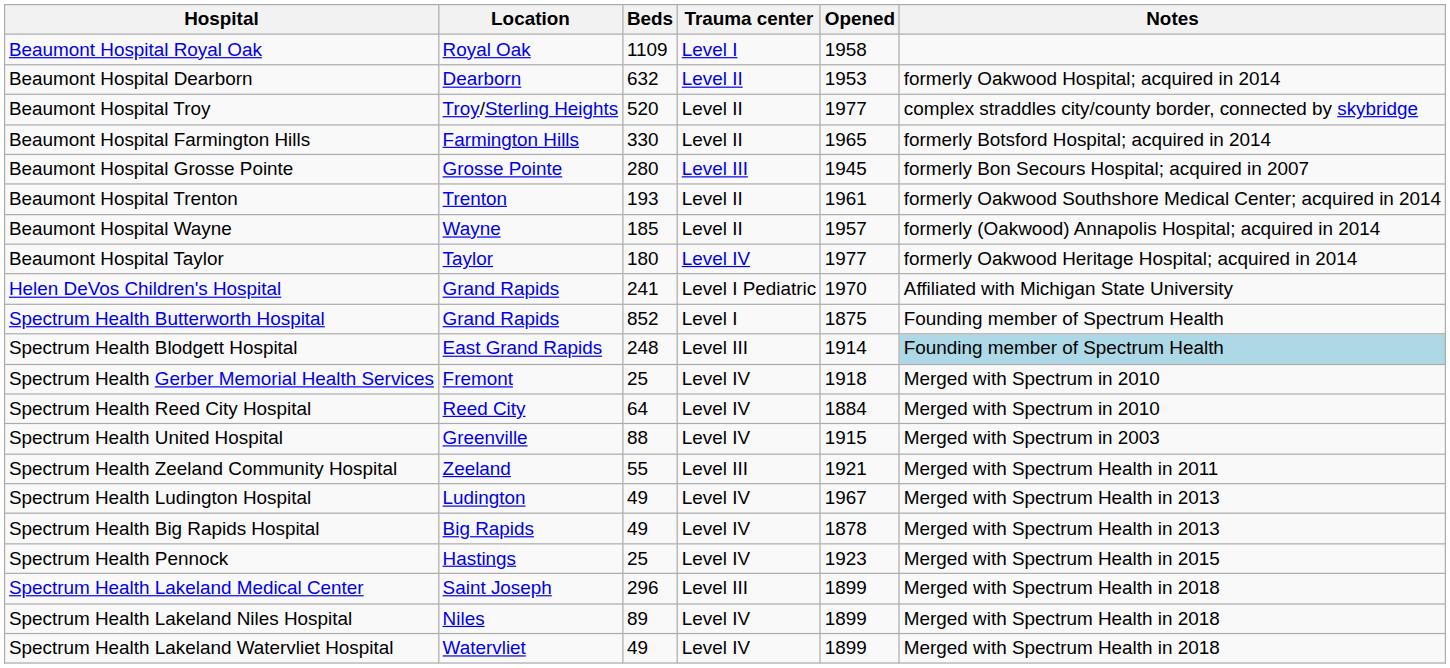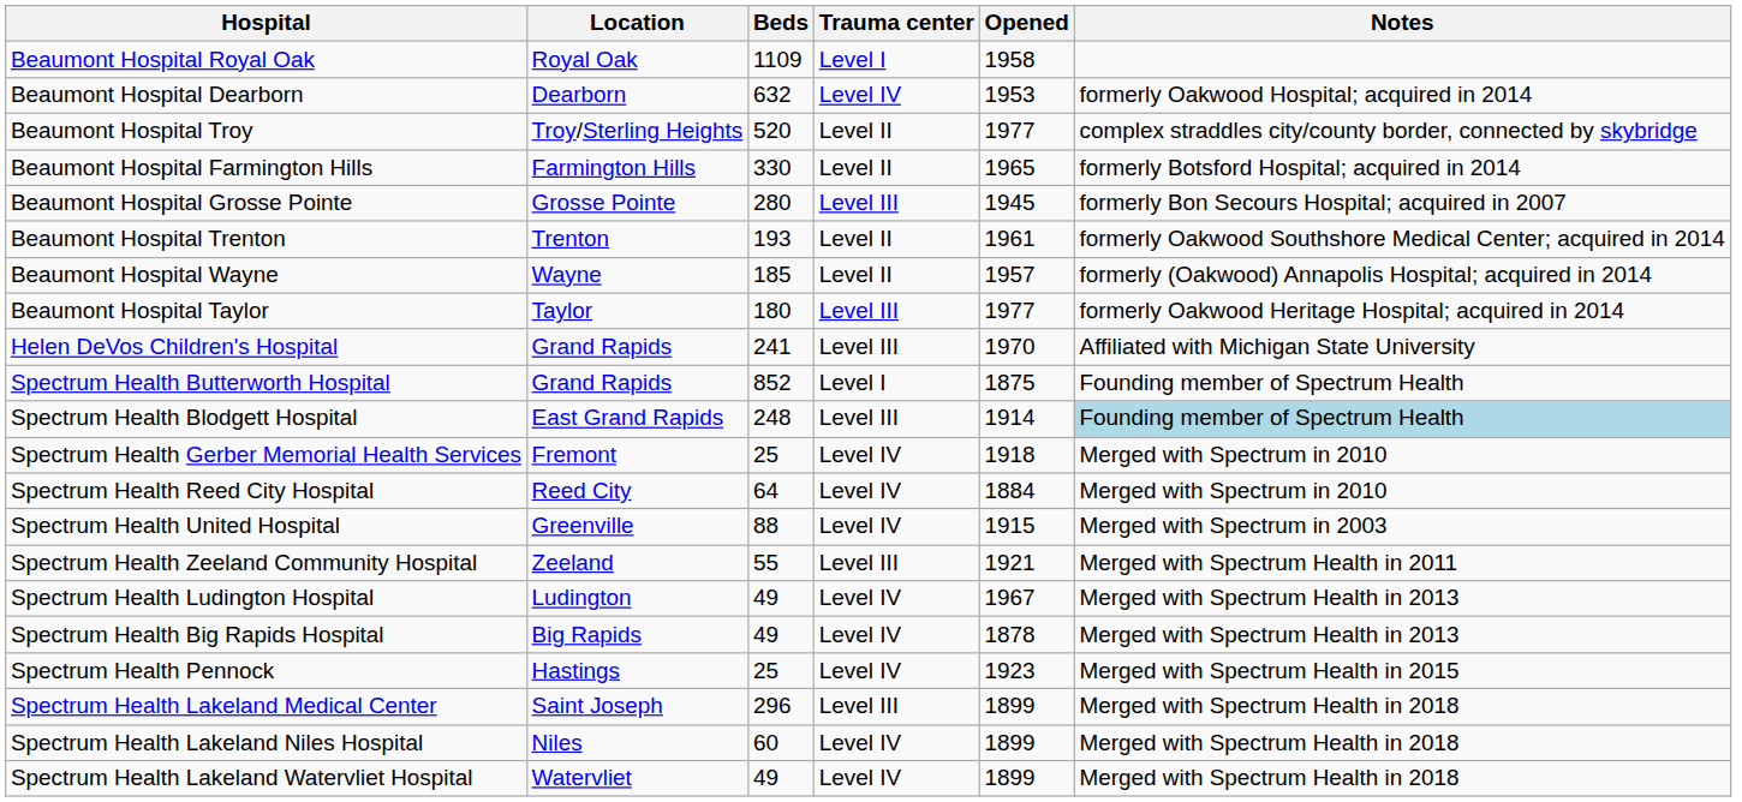Beaumont Hospital Dearborn | Trauma center: Level II -> Level IV
Beaumont Hospital Taylor | Trauma center: Level IV -> Level III
Helen DeVos Children's Hospital | Trauma center: Level I Pediatric -> Level III
Spectrum Health Lakeland Niles Hospital | Beds: 89 -> 60
